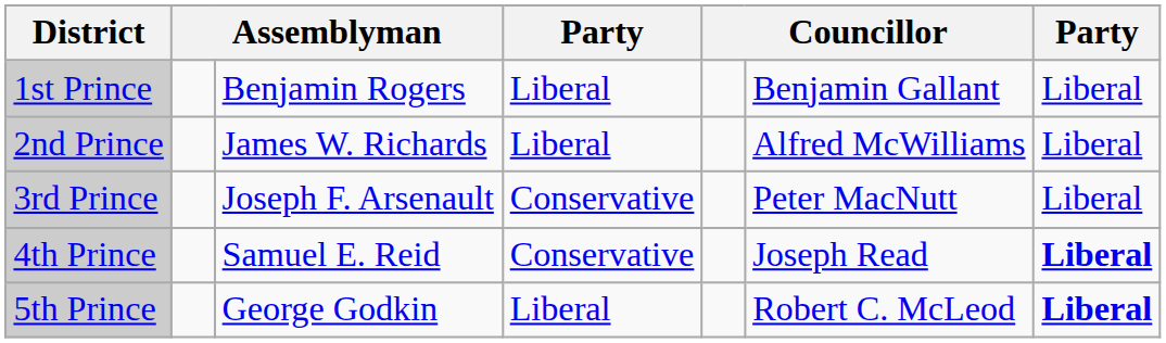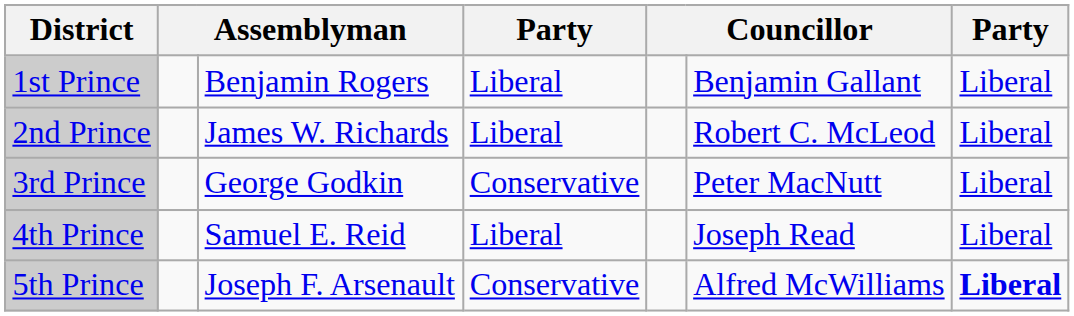2nd Prince | column 6: Alfred McWilliams -> Robert C. McLeod
3rd Prince | column 3: Joseph F. Arsenault -> George Godkin
4th Prince | column 4: Conservative -> Liberal
4th Prince | column 7: bold -> normal
5th Prince | column 3: George Godkin -> Joseph F. Arsenault
5th Prince | column 4: Liberal -> Conservative
5th Prince | column 6: Robert C. McLeod -> Alfred McWilliams
